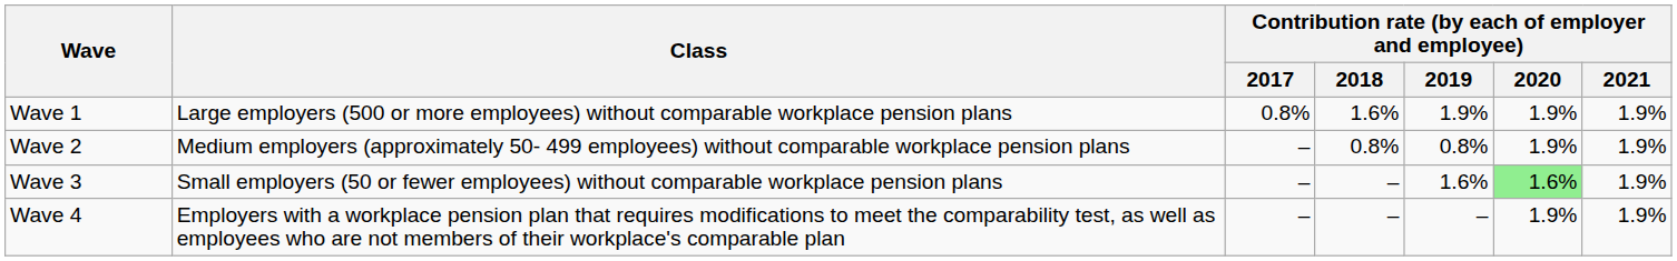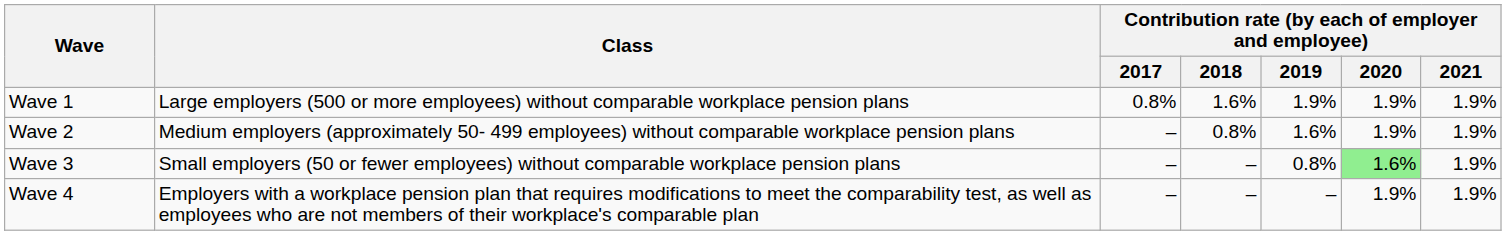Wave 2 | Contribution rate (by each of employer and employee) / 2019: 0.8% -> 1.6%
Wave 3 | Contribution rate (by each of employer and employee) / 2019: 1.6% -> 0.8%
